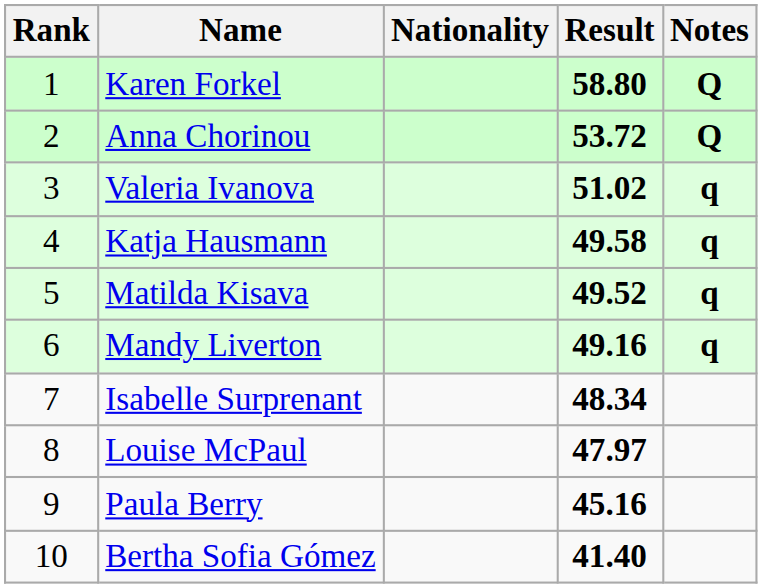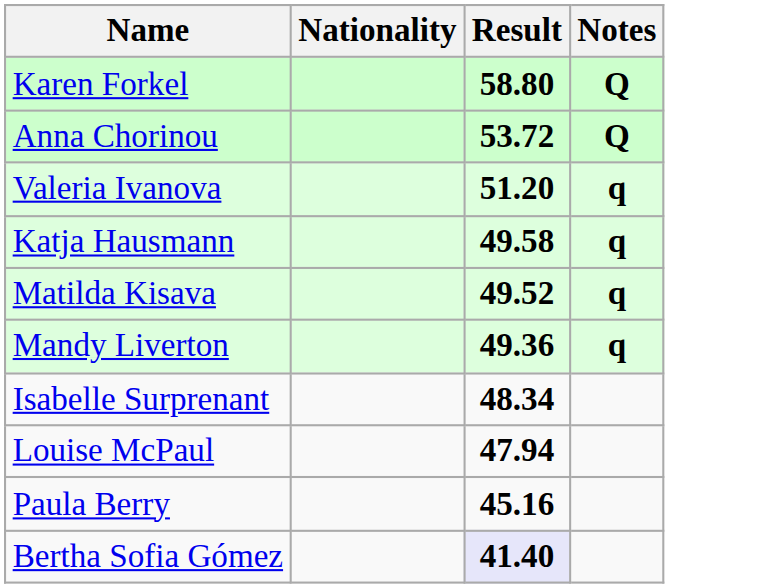- column: Rank | 1 | 2 | 3 | 4 | 5 | 6 | 7 | 8 | 9 | 10
Valeria Ivanova | Result: 51.02 -> 51.20
Mandy Liverton | Result: 49.16 -> 49.36
Louise McPaul | Result: 47.97 -> 47.94
Bertha Sofia Gómez | Result: no background -> lavender background
